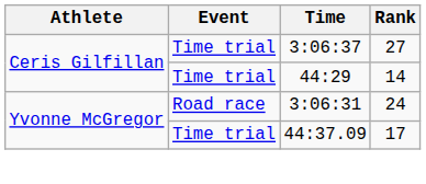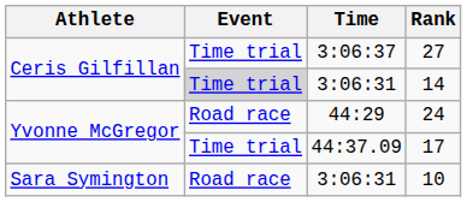14 | Event: no background -> lightgrey background
14 | Time: 44:29 -> 3:06:31
24 | Time: 3:06:31 -> 44:29
+ row: Sara Symington | Road race | 3:06:31 | 10
